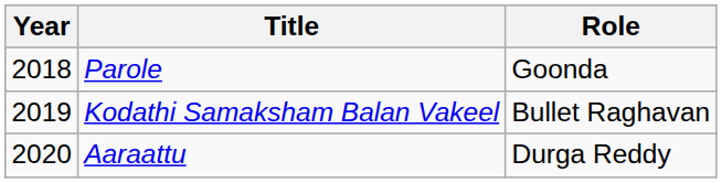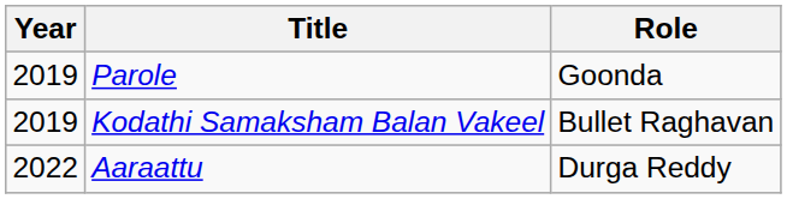Parole | Year: 2018 -> 2019
Aaraattu | Year: 2020 -> 2022
